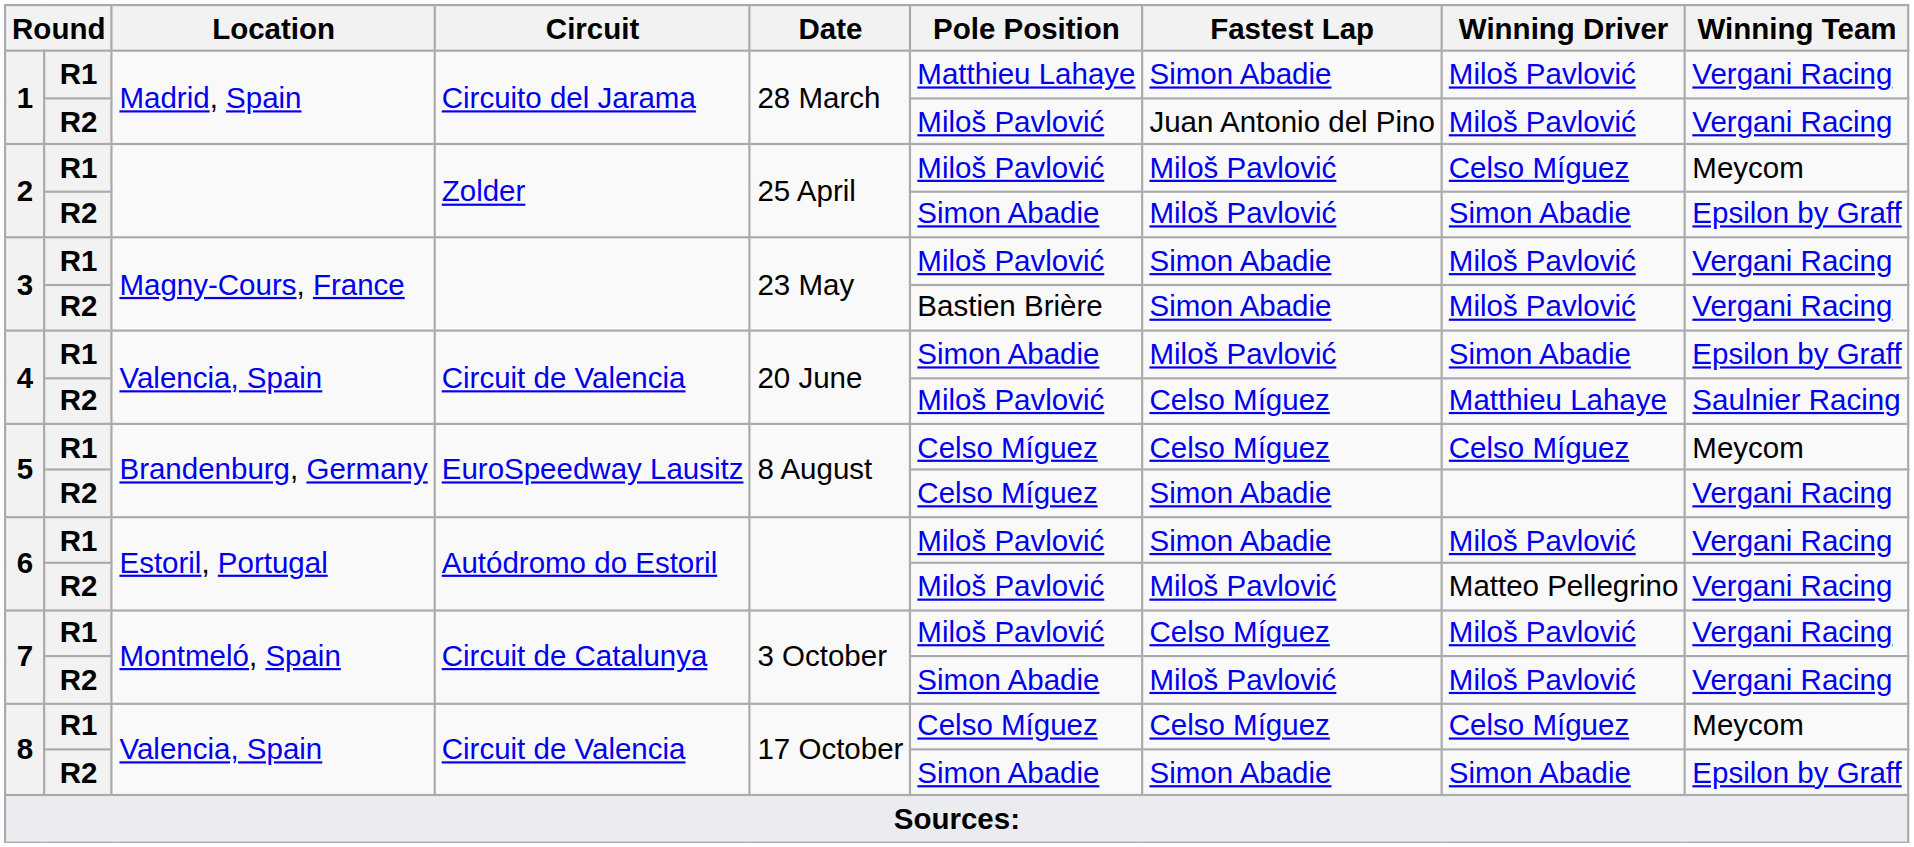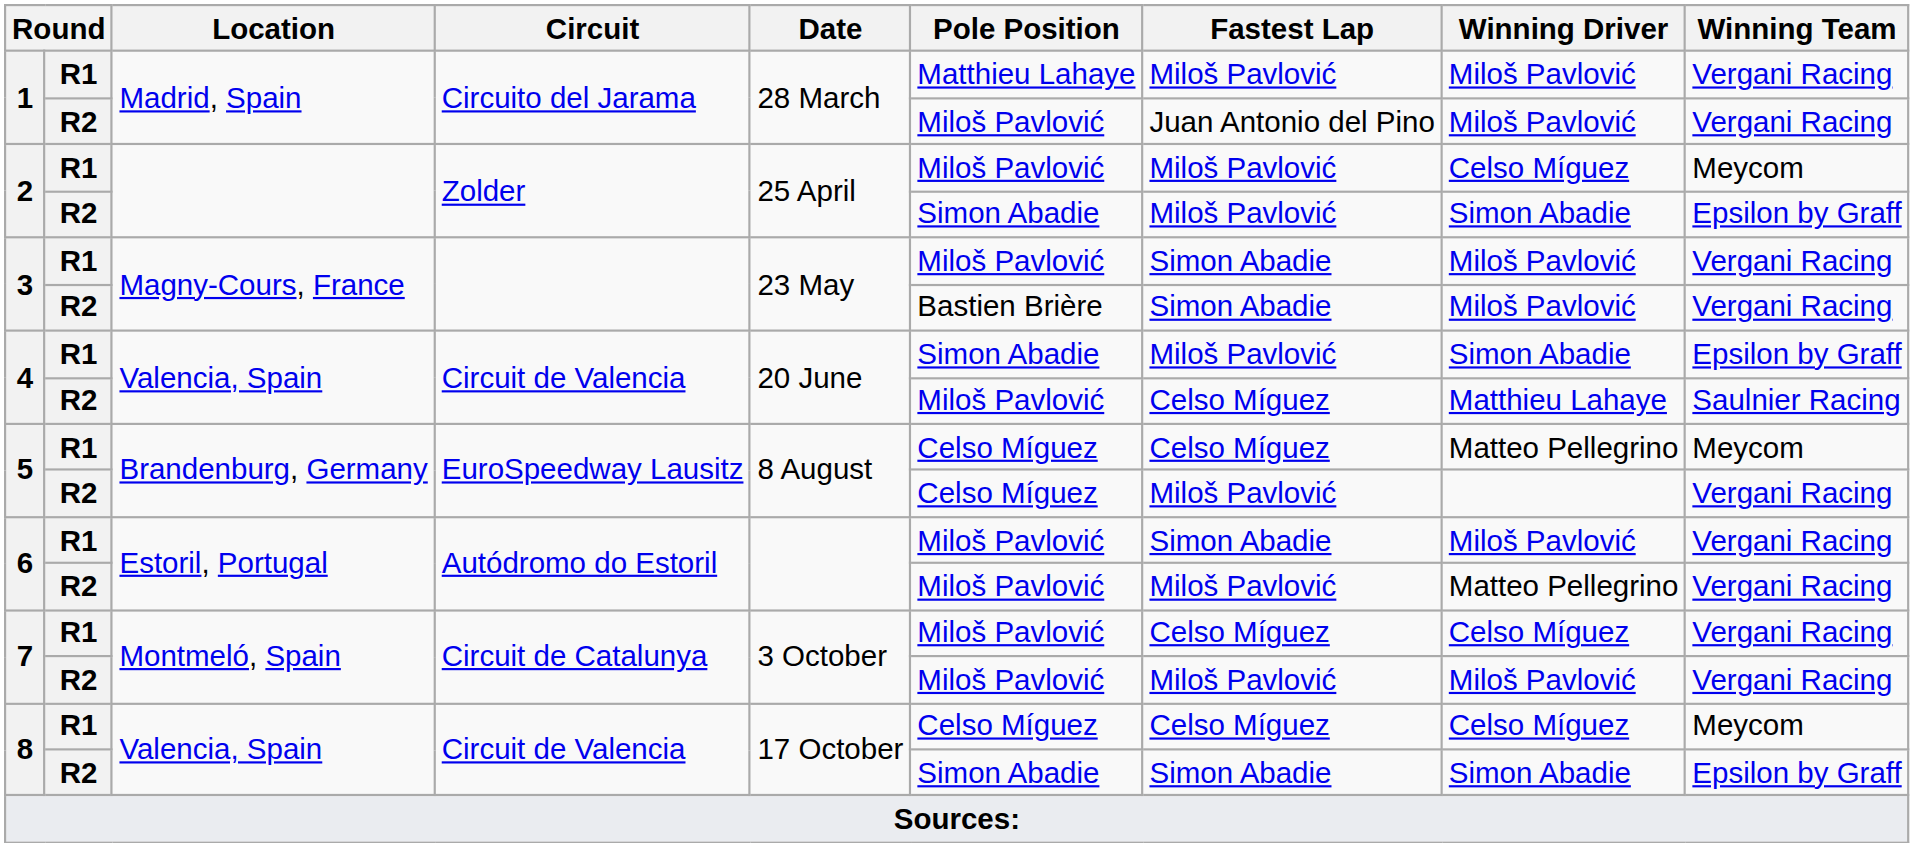1 / R1 | Fastest Lap: Simon Abadie -> Miloš Pavlović
5 / R1 | Winning Driver: Celso Míguez -> Matteo Pellegrino
5 / R2 | Fastest Lap: Simon Abadie -> Miloš Pavlović
7 / R1 | Winning Driver: Miloš Pavlović -> Celso Míguez
7 / R2 | Pole Position: Simon Abadie -> Miloš Pavlović
